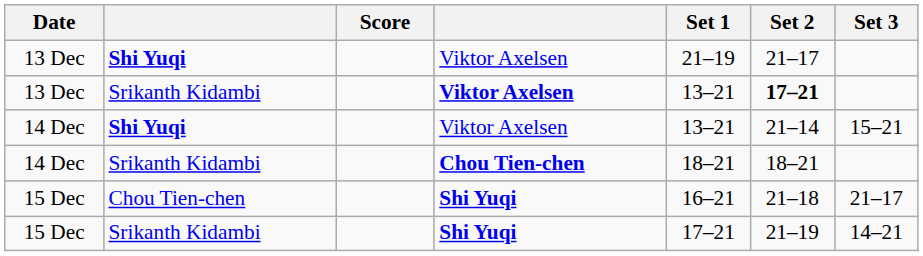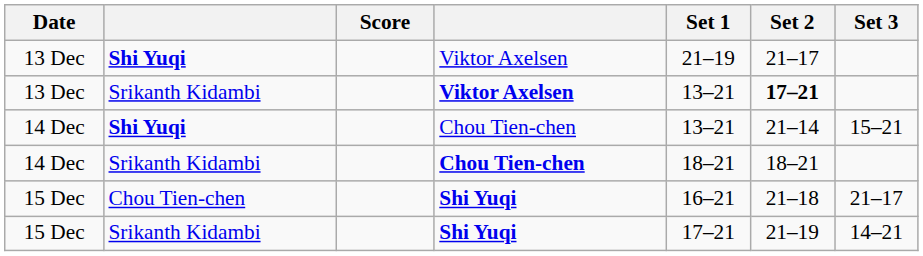14 Dec / Shi Yuqi | column 4: Viktor Axelsen -> Chou Tien-chen
